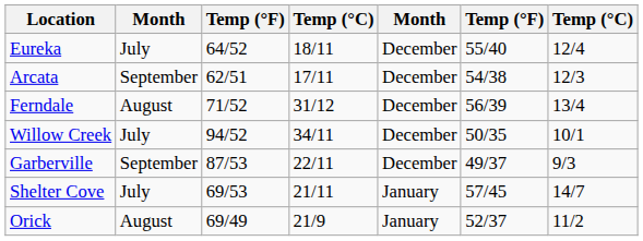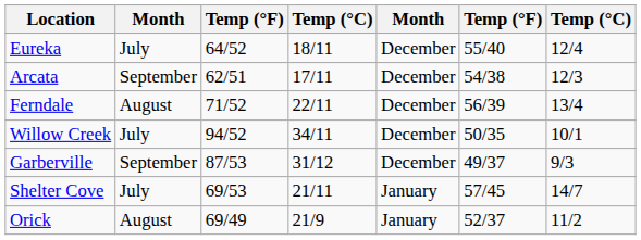Ferndale | column 4: 31/12 -> 22/11
Garberville | column 4: 22/11 -> 31/12
